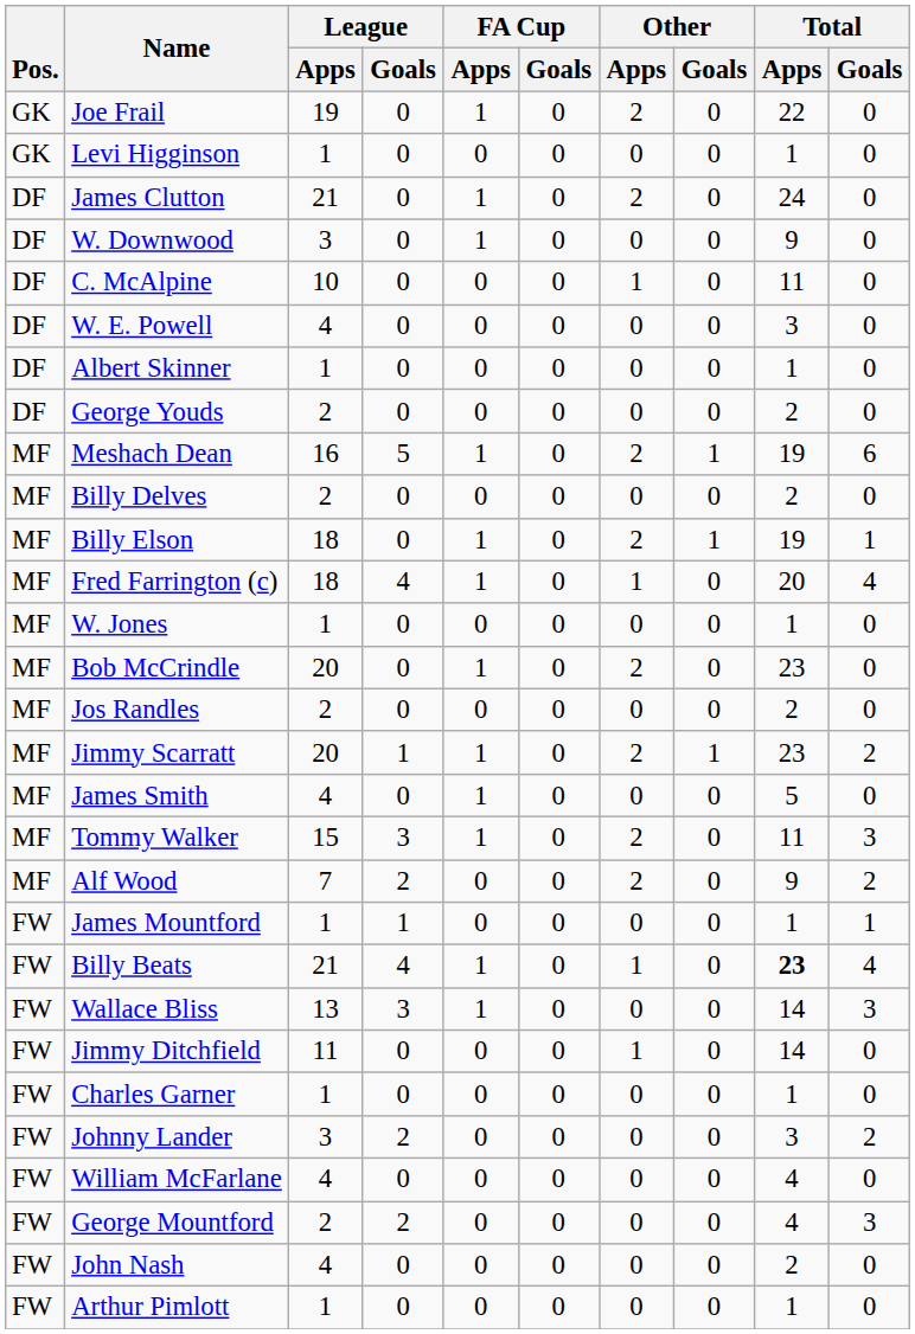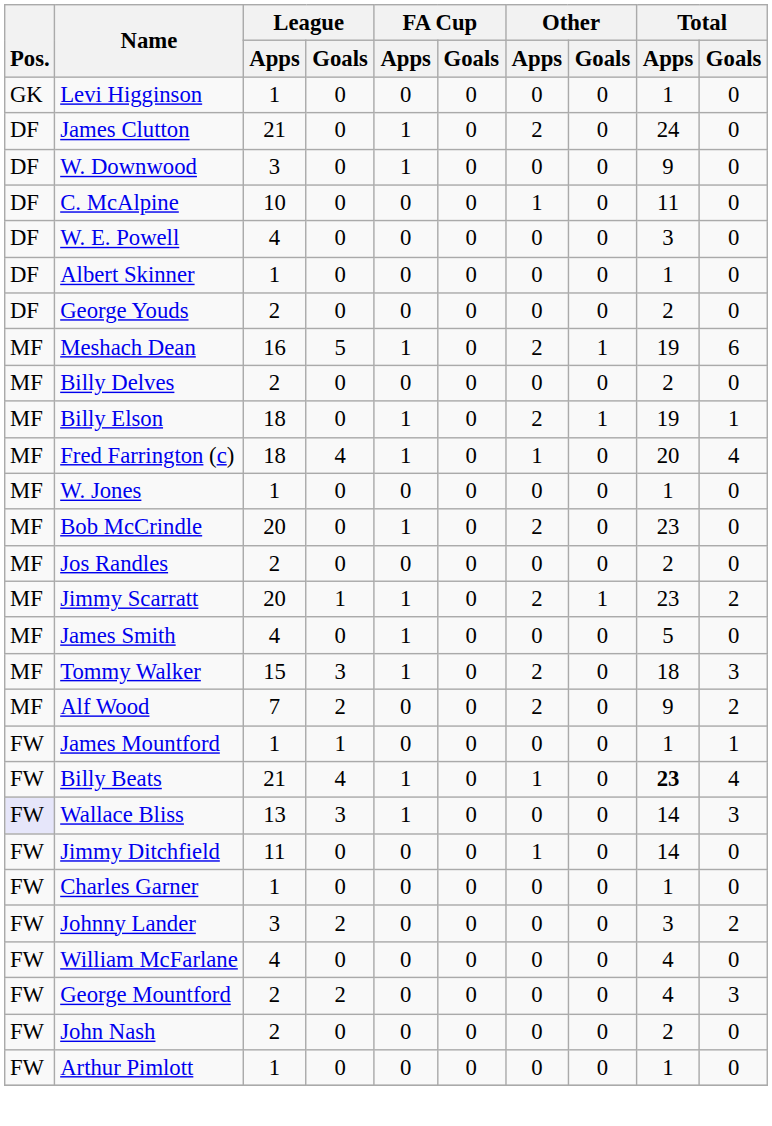- row: GK | Joe Frail | 19 | 0 | 1 | 0 | 2 | 0 | 22 | 0
Tommy Walker | Total / Apps: 11 -> 18
Wallace Bliss | Pos.: no background -> lavender background
John Nash | League / Apps: 4 -> 2
